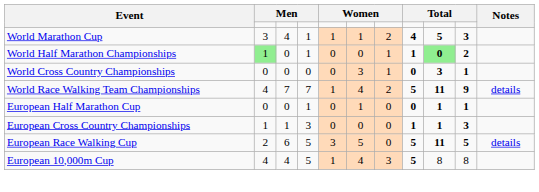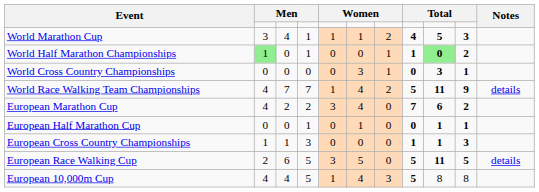+ row: European Marathon Cup | 4 | 2 | 2 | 3 | 4 | 0 | 7 | 6 | 2
